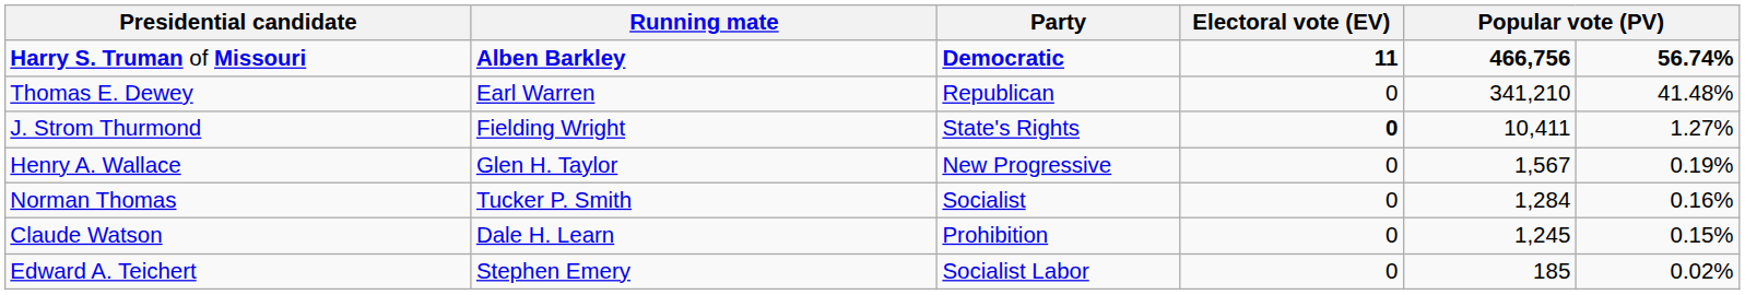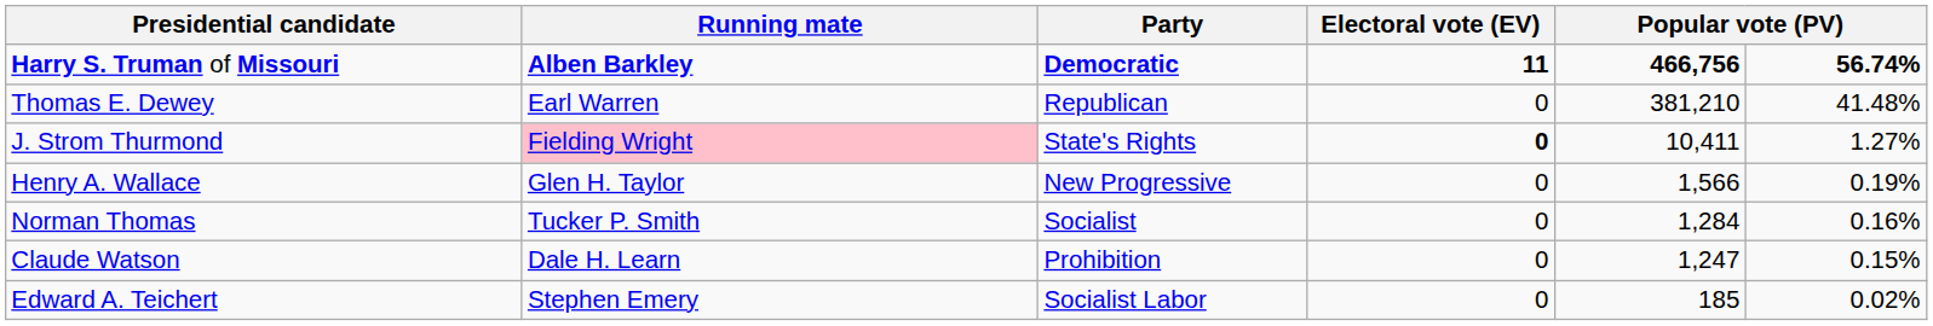Thomas E. Dewey | column 5: 341,210 -> 381,210
J. Strom Thurmond | Running mate: no background -> pink background
Henry A. Wallace | column 5: 1,567 -> 1,566
Claude Watson | column 5: 1,245 -> 1,247
